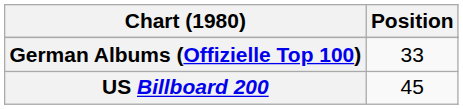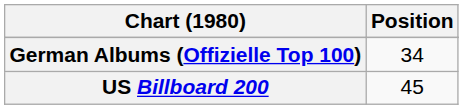German Albums (Offizielle Top 100) | Position: 33 -> 34
